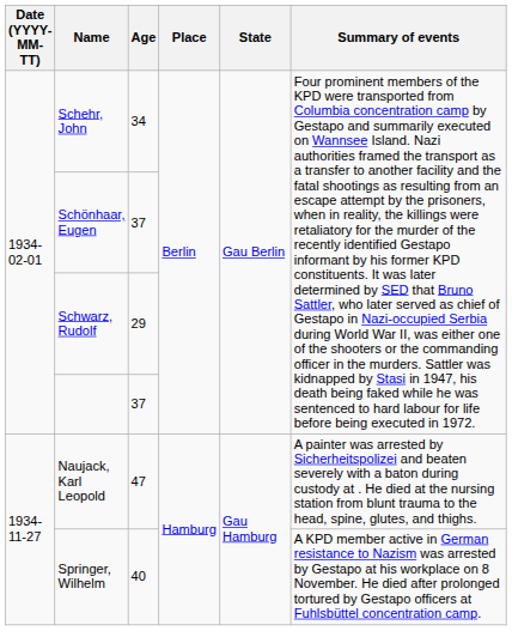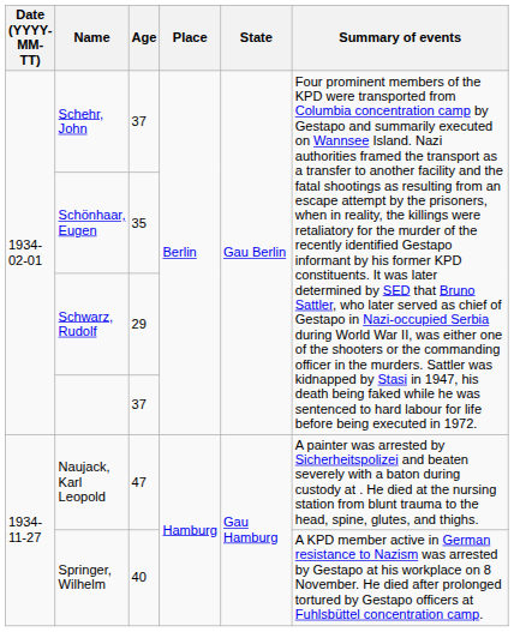Schehr, John | Age: 34 -> 37
Schönhaar, Eugen | Age: 37 -> 35
